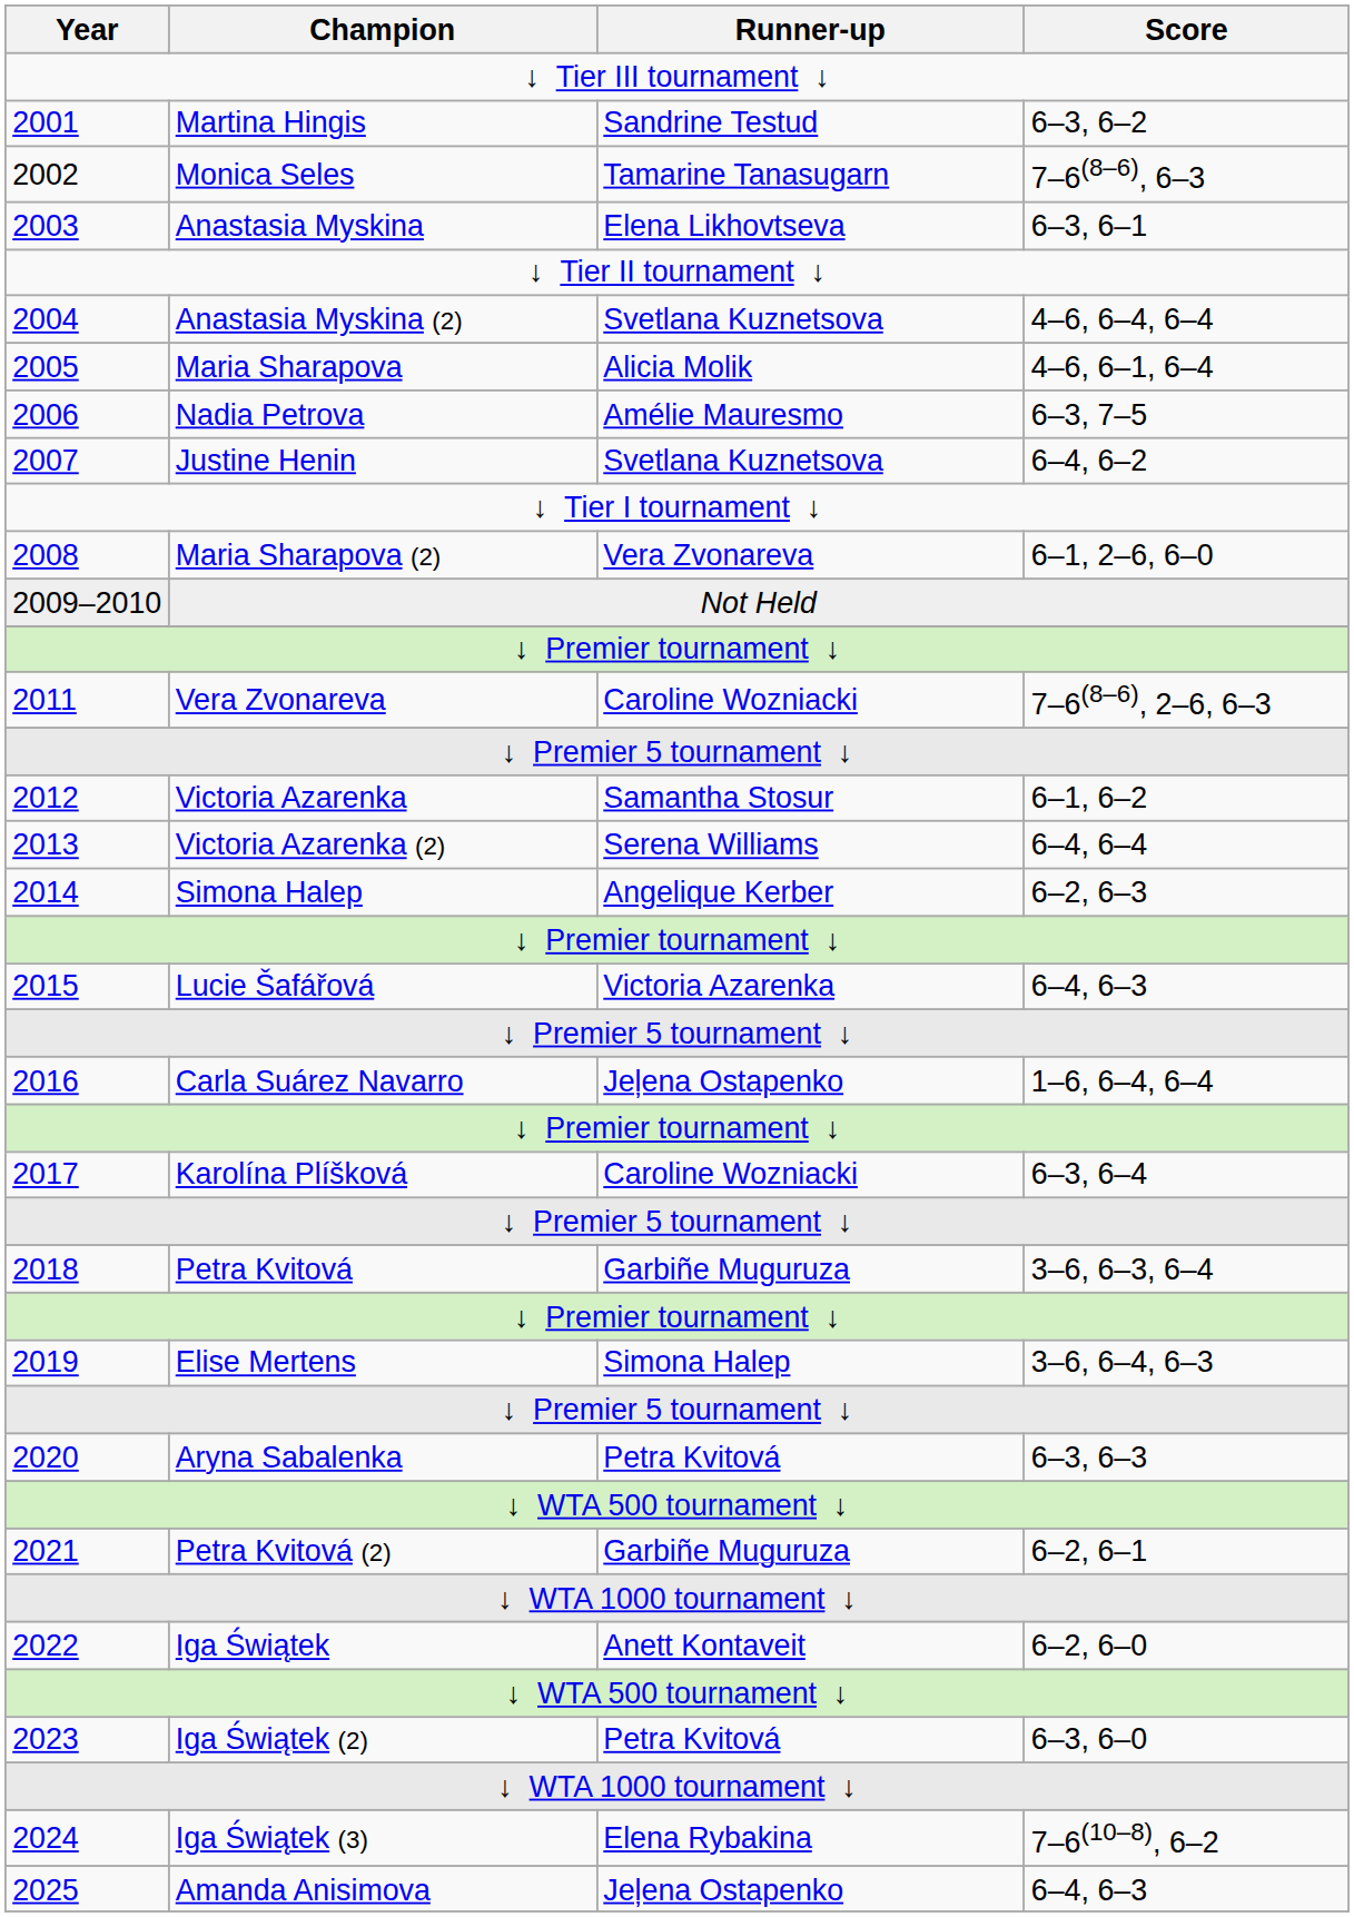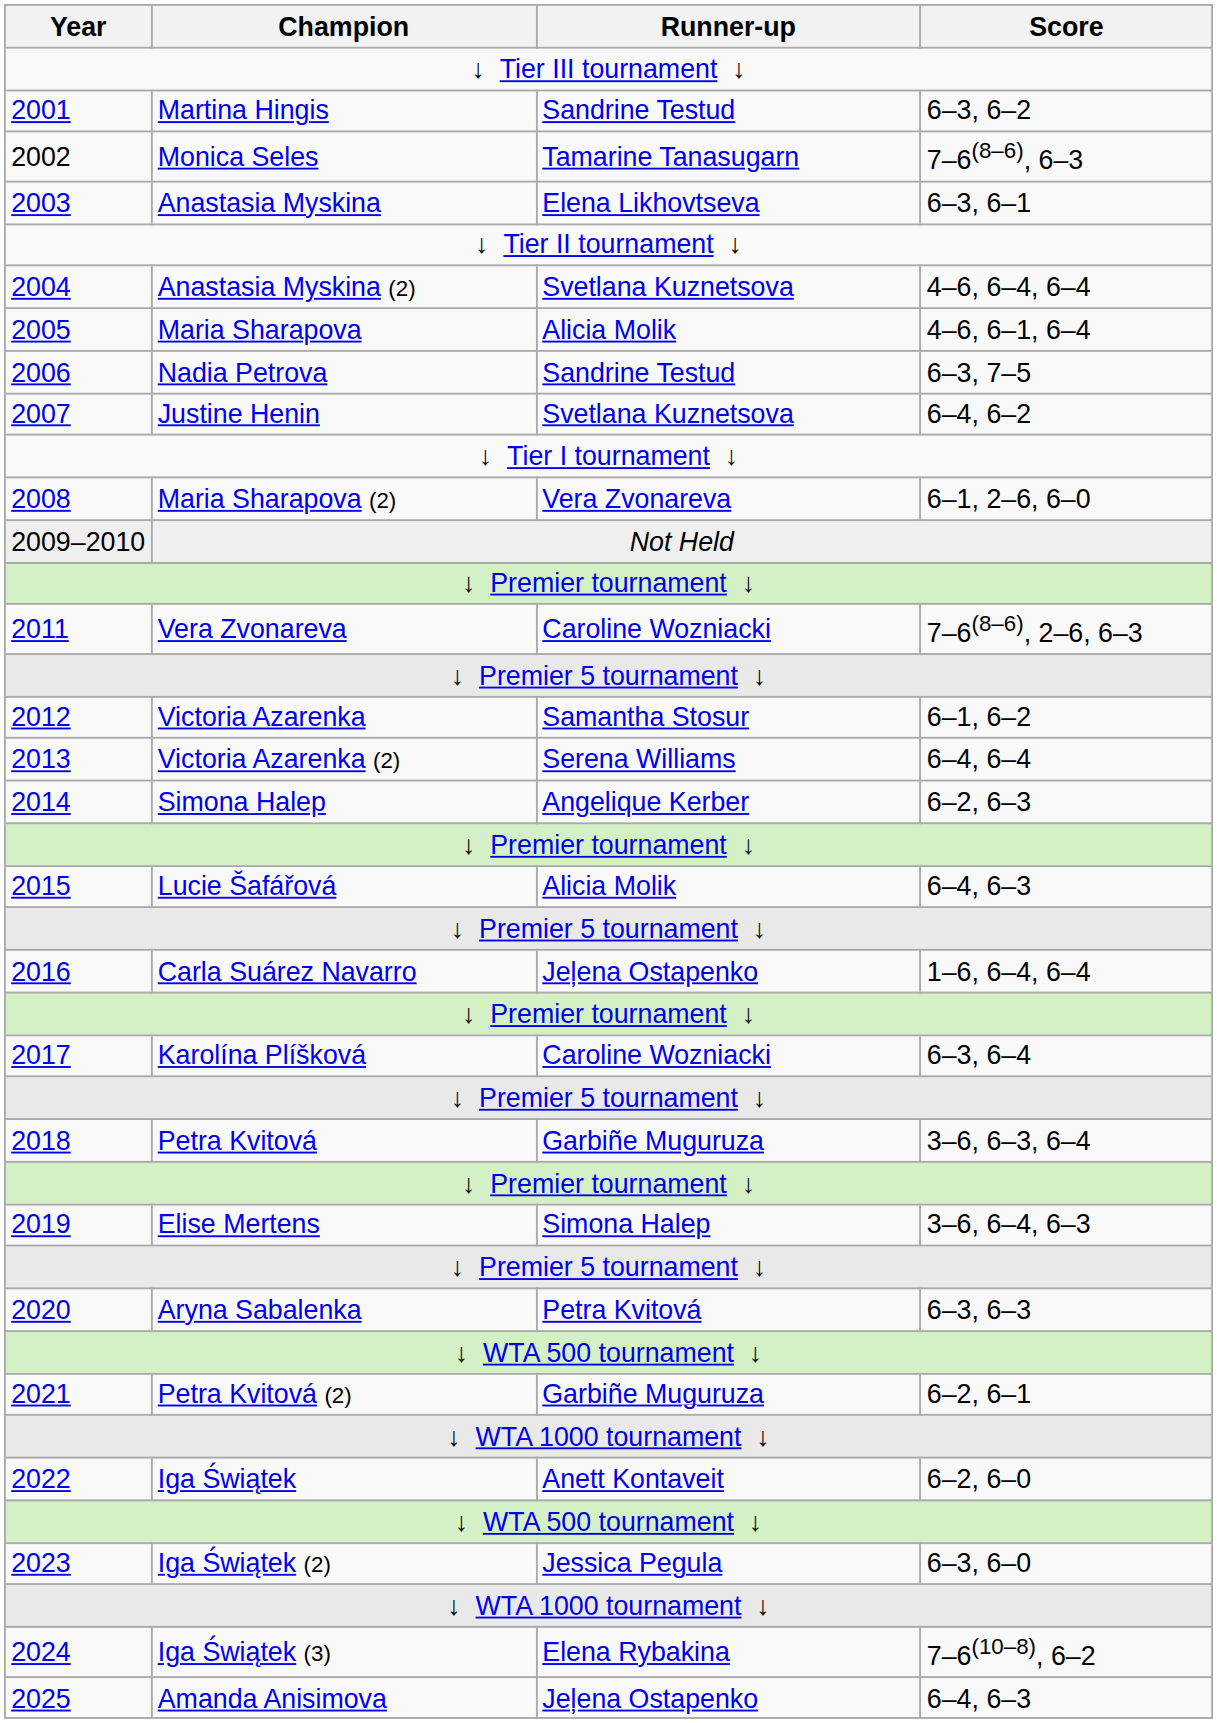2006 | Runner-up: Amélie Mauresmo -> Sandrine Testud
2015 | Runner-up: Victoria Azarenka -> Alicia Molik
2023 | Runner-up: Petra Kvitová -> Jessica Pegula
